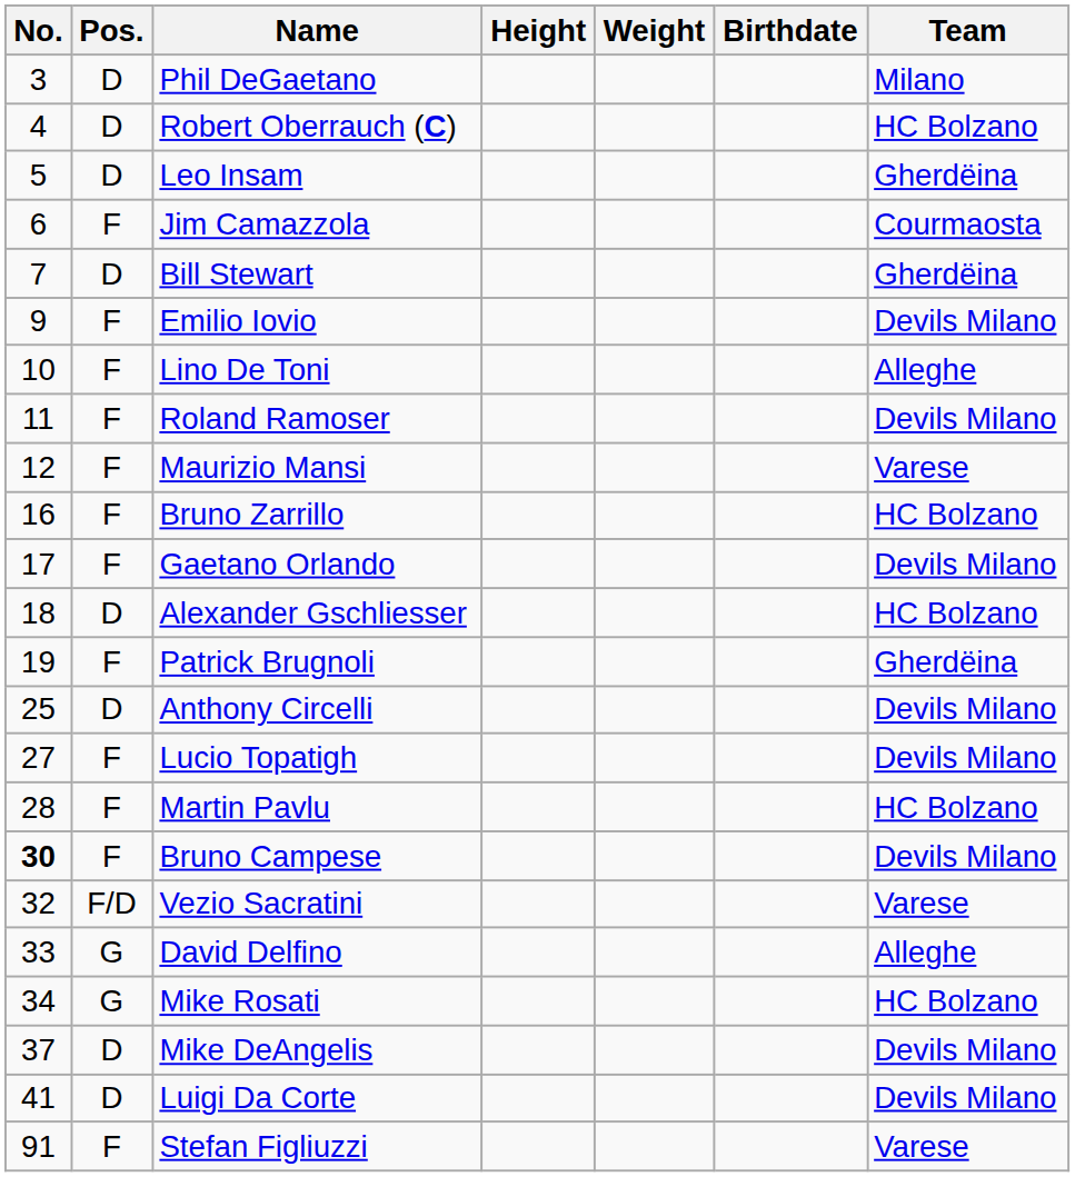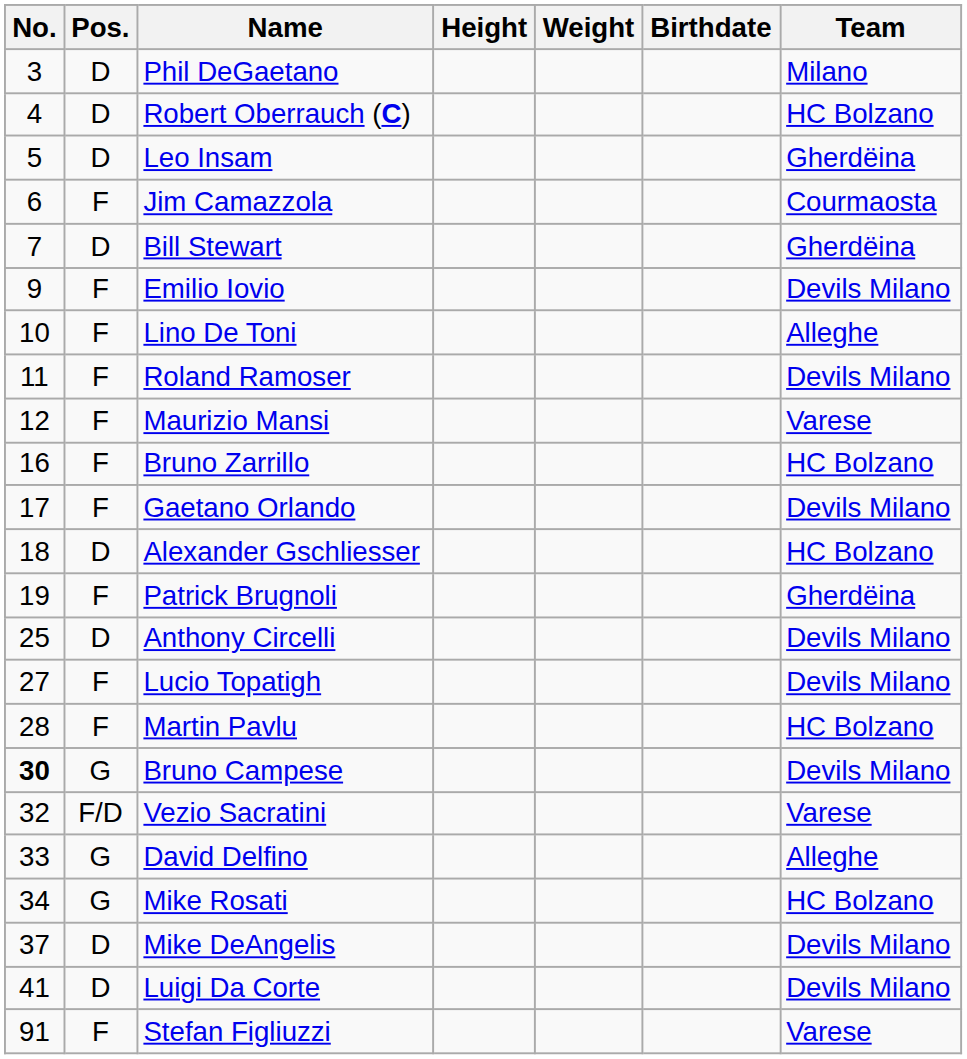Bruno Campese | Pos.: F -> G
